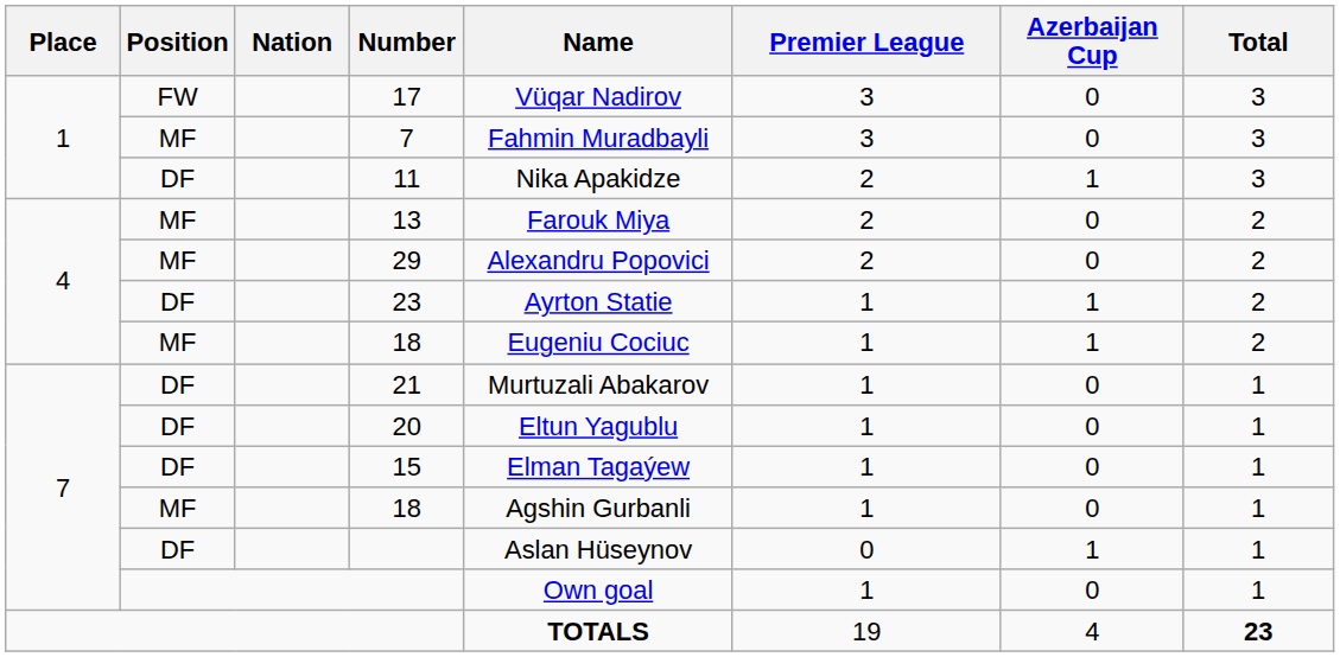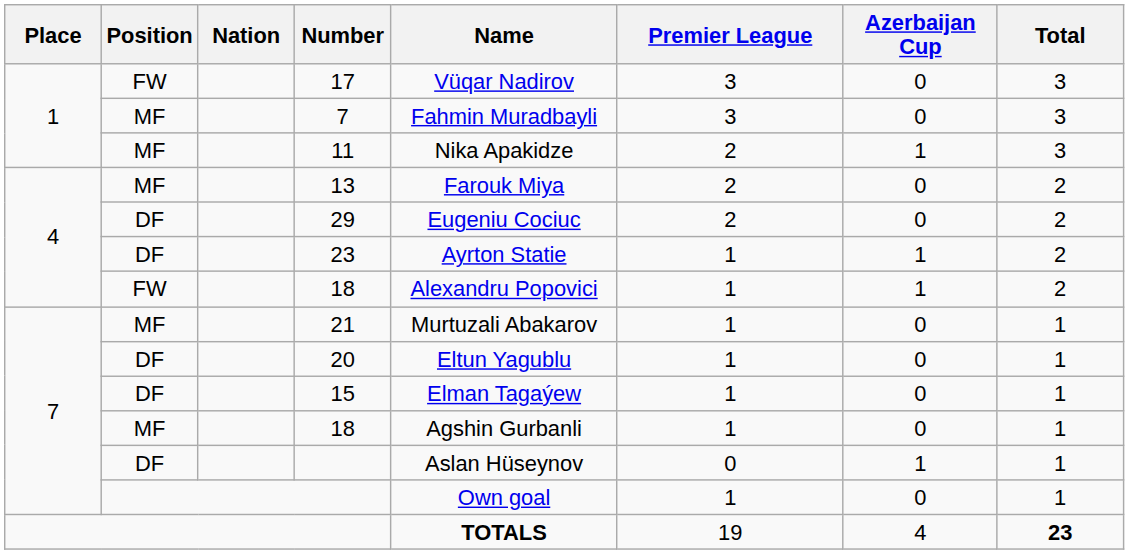11 | Position: DF -> MF
29 | Position: MF -> DF
29 | Name: Alexandru Popovici -> Eugeniu Cociuc
4 / 18 | Position: MF -> FW
4 / 18 | Name: Eugeniu Cociuc -> Alexandru Popovici
21 | Position: DF -> MF
